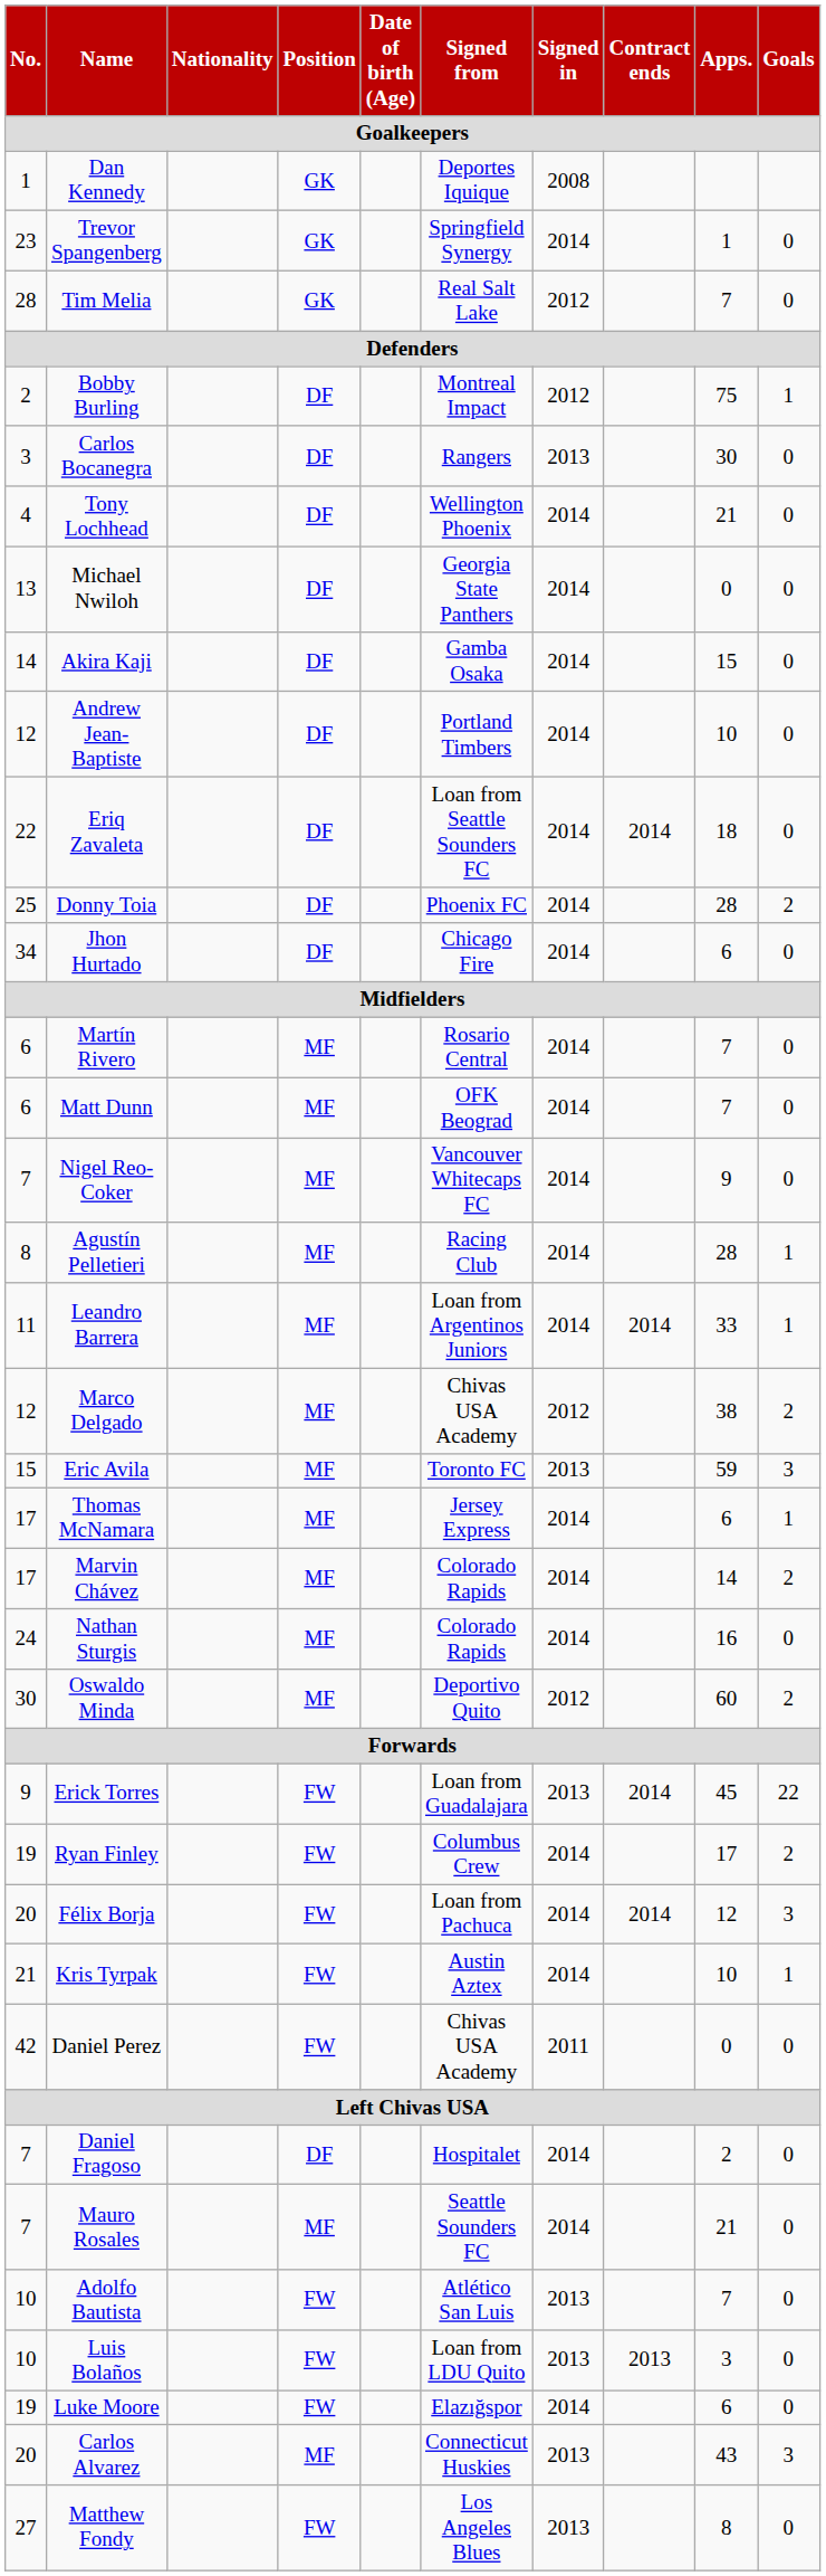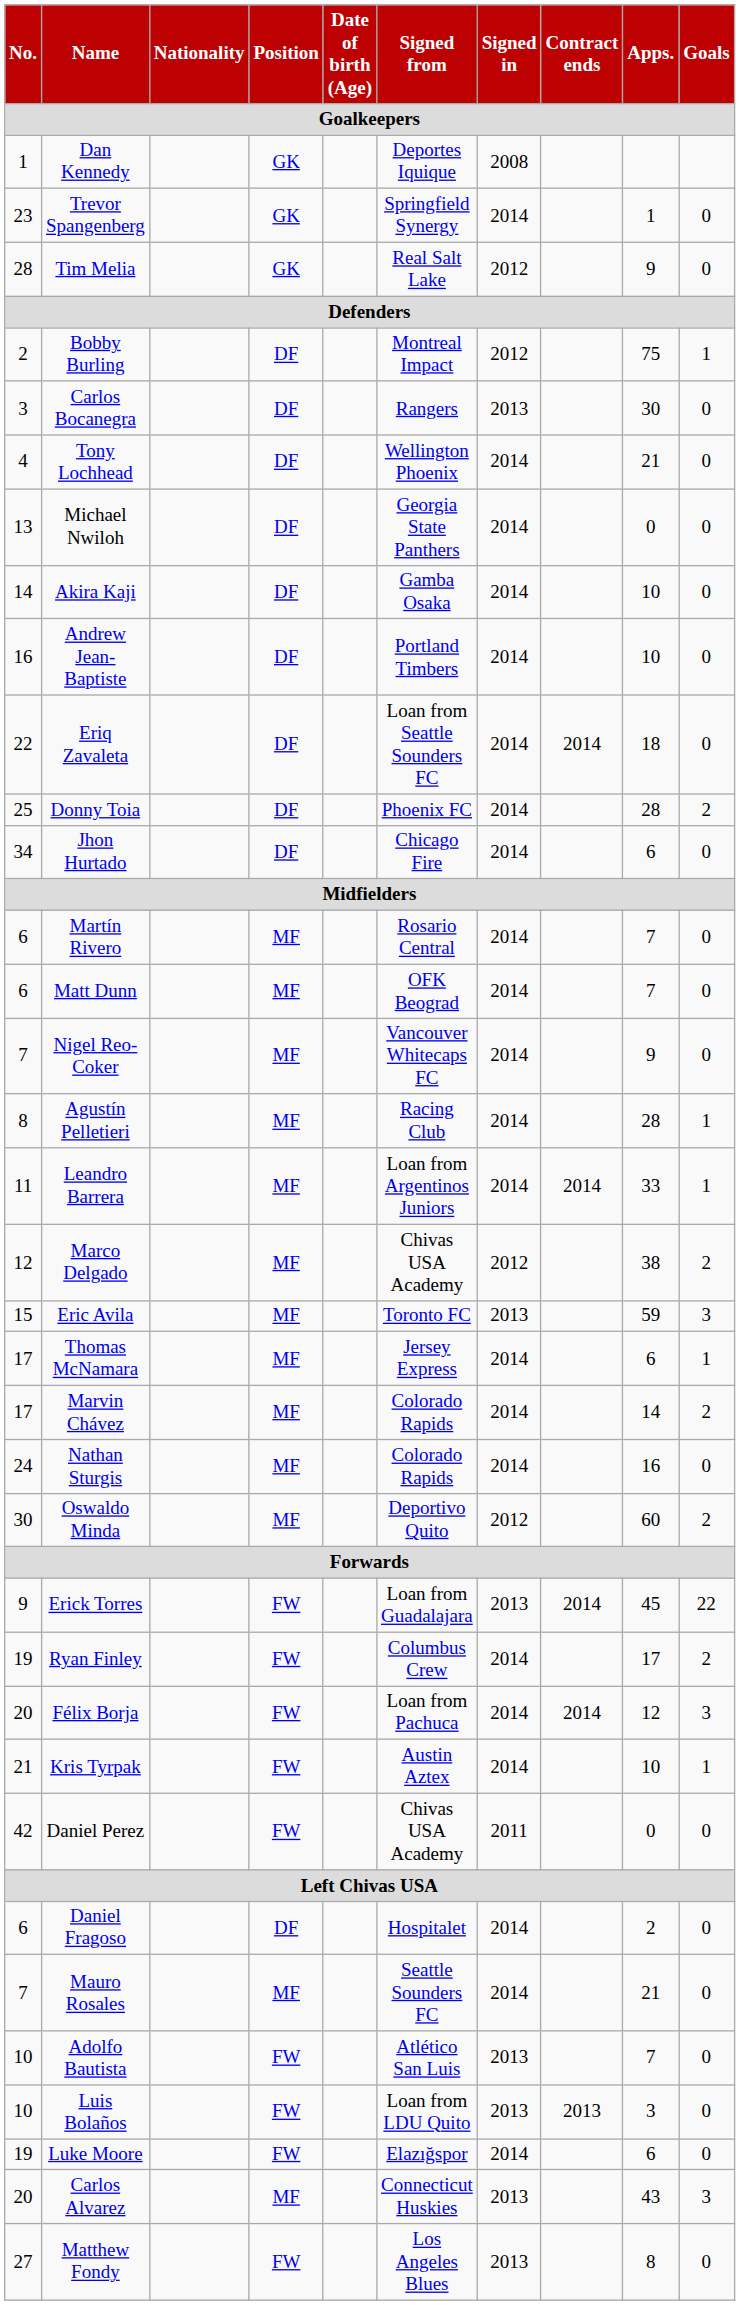Tim Melia | Apps.: 7 -> 9
Akira Kaji | Apps.: 15 -> 10
Andrew Jean-Baptiste | No.: 12 -> 16
Daniel Fragoso | No.: 7 -> 6
